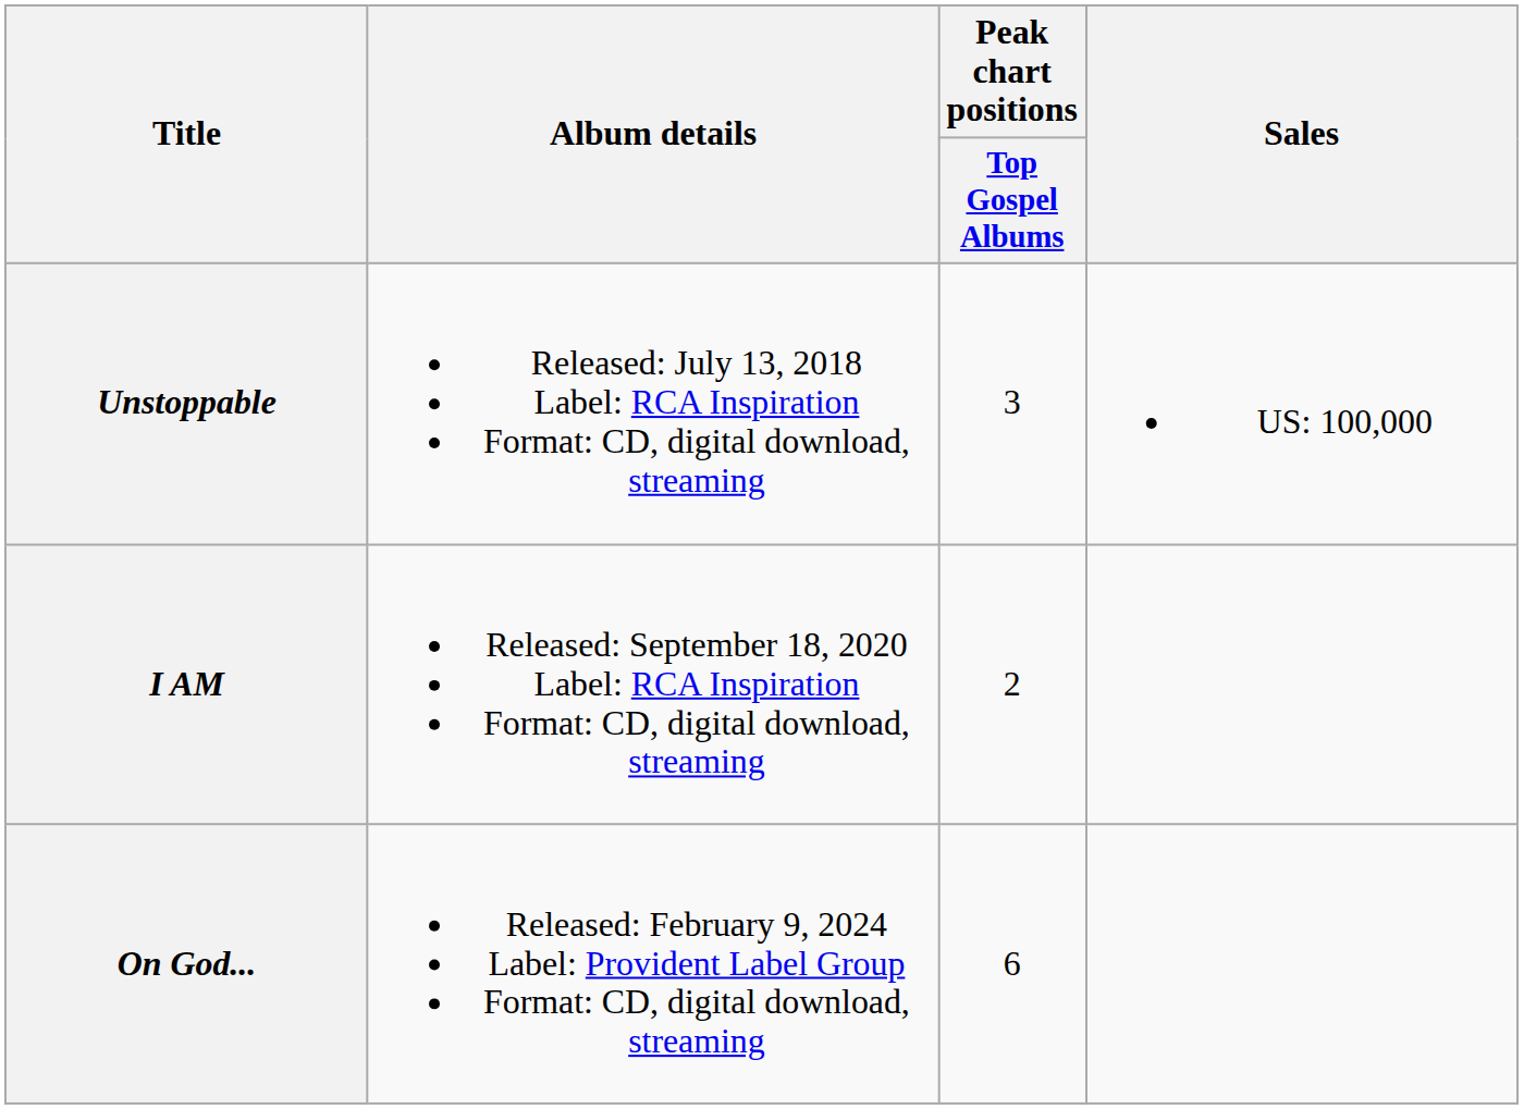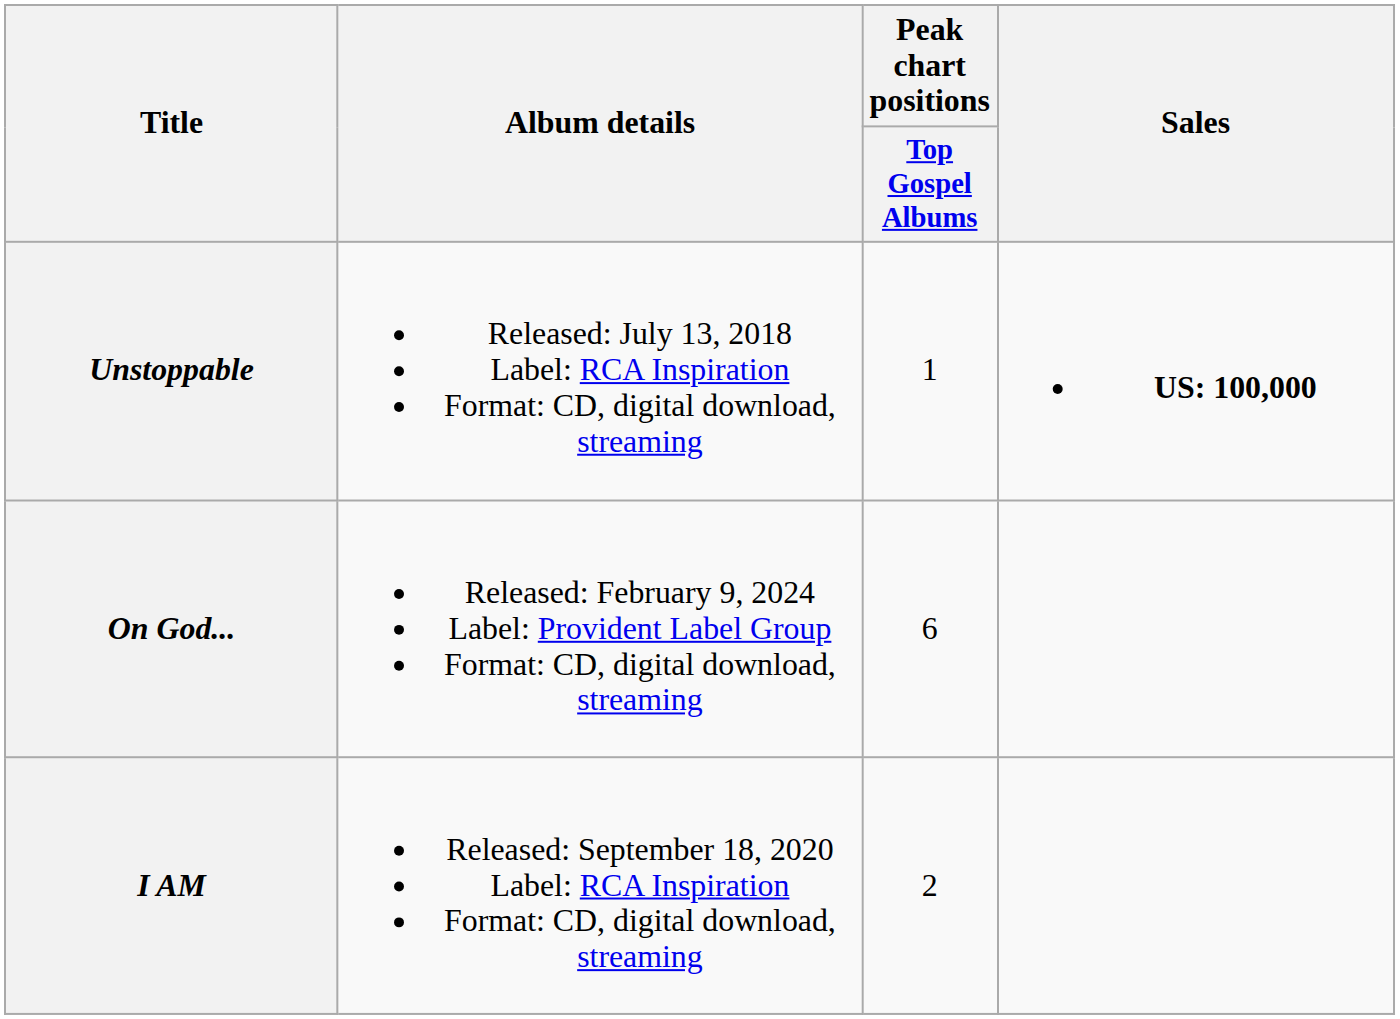Unstoppable | Peak chart positions / Top Gospel Albums: 3 -> 1
Unstoppable | Sales: normal -> bold
rows swapped: I AM <-> On God...
